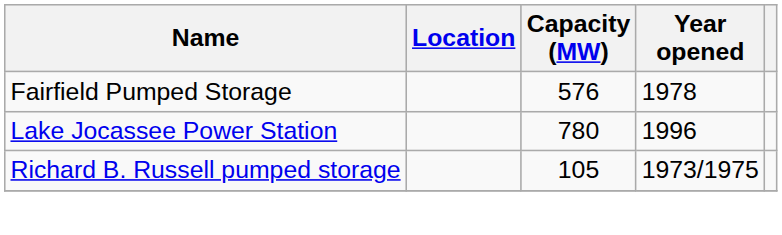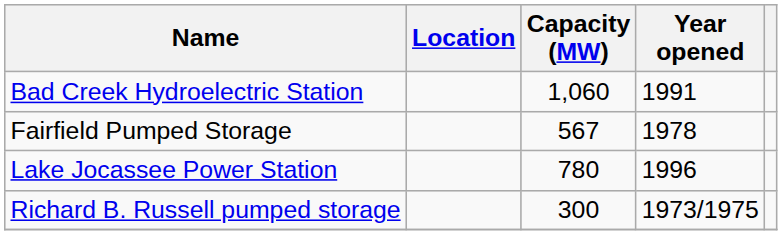+ row: Bad Creek Hydroelectric Station | 1,060 | 1991
Fairfield Pumped Storage | Capacity (MW): 576 -> 567
Richard B. Russell pumped storage | Capacity (MW): 105 -> 300
